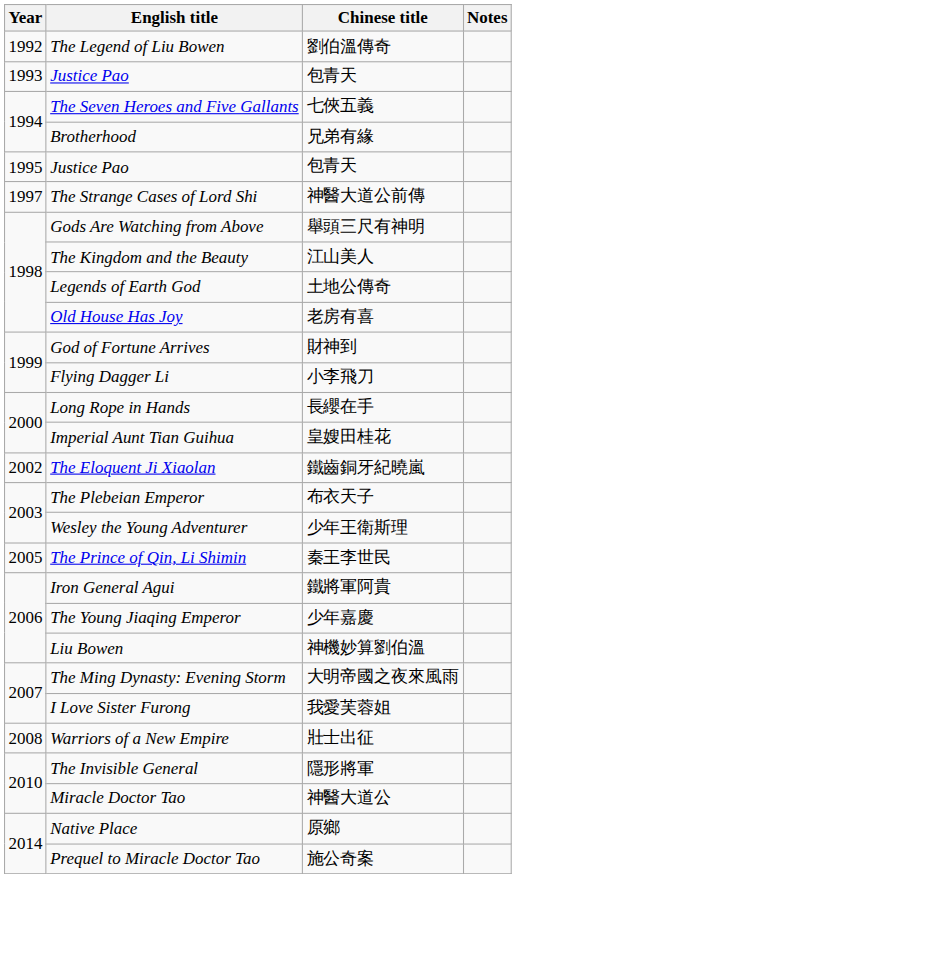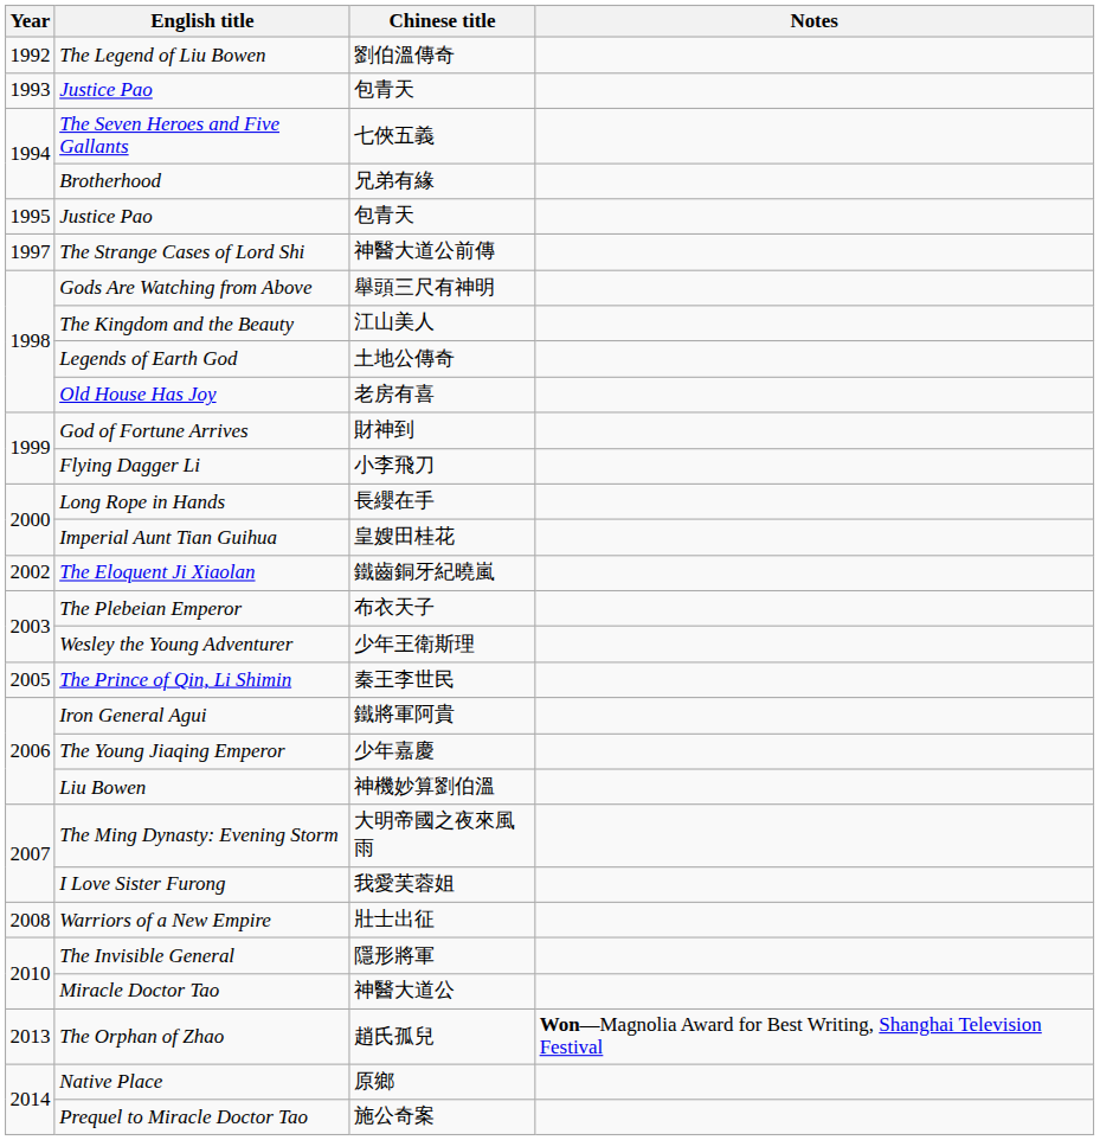+ row: 2013 | The Orphan of Zhao | 趙氏孤兒 | Won—Magnolia Award for Best Writing, Shanghai Television Festival
